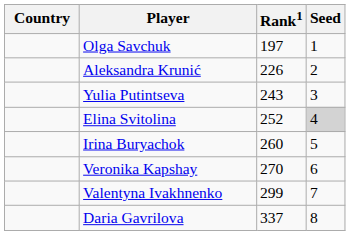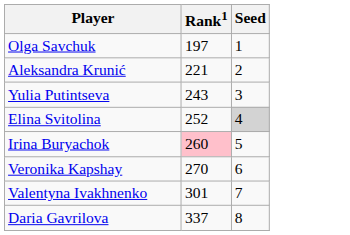- column: Country
Aleksandra Krunić | Rank1: 226 -> 221
Irina Buryachok | Rank1: no background -> pink background
Valentyna Ivakhnenko | Rank1: 299 -> 301
